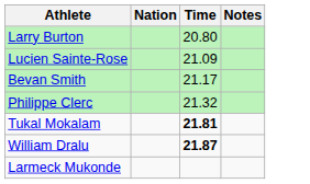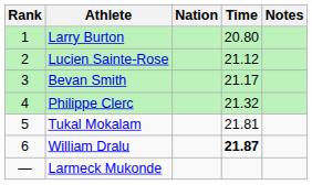+ column: Rank | 1 | 2 | 3 | 4 | 5 | 6 | —
Lucien Sainte-Rose | Time: 21.09 -> 21.12
Tukal Mokalam | Time: bold -> normal
